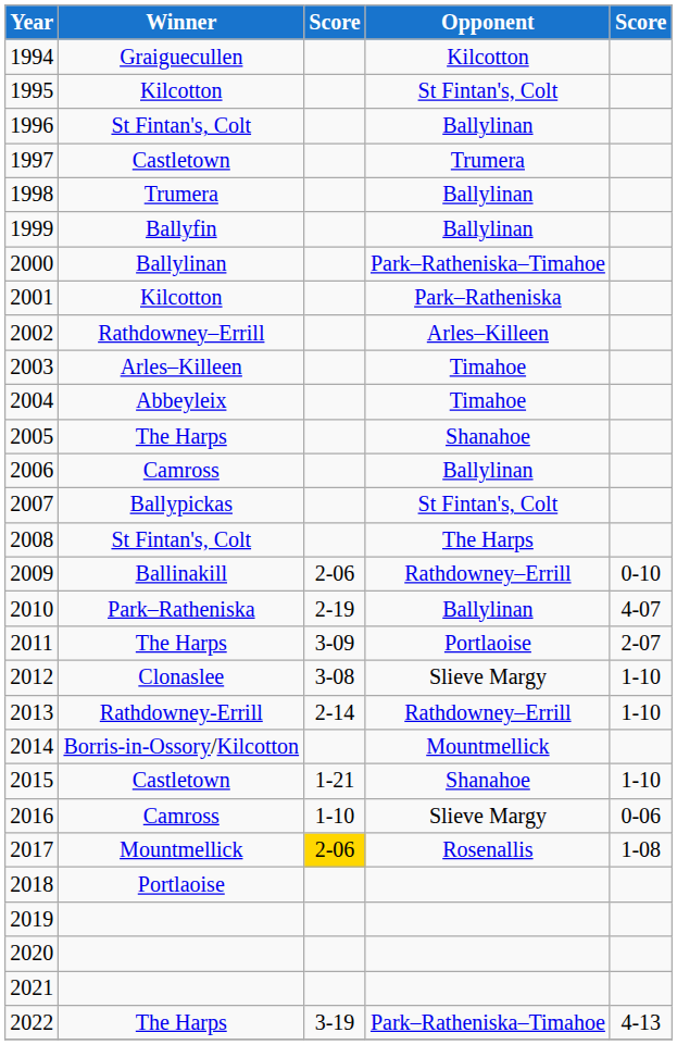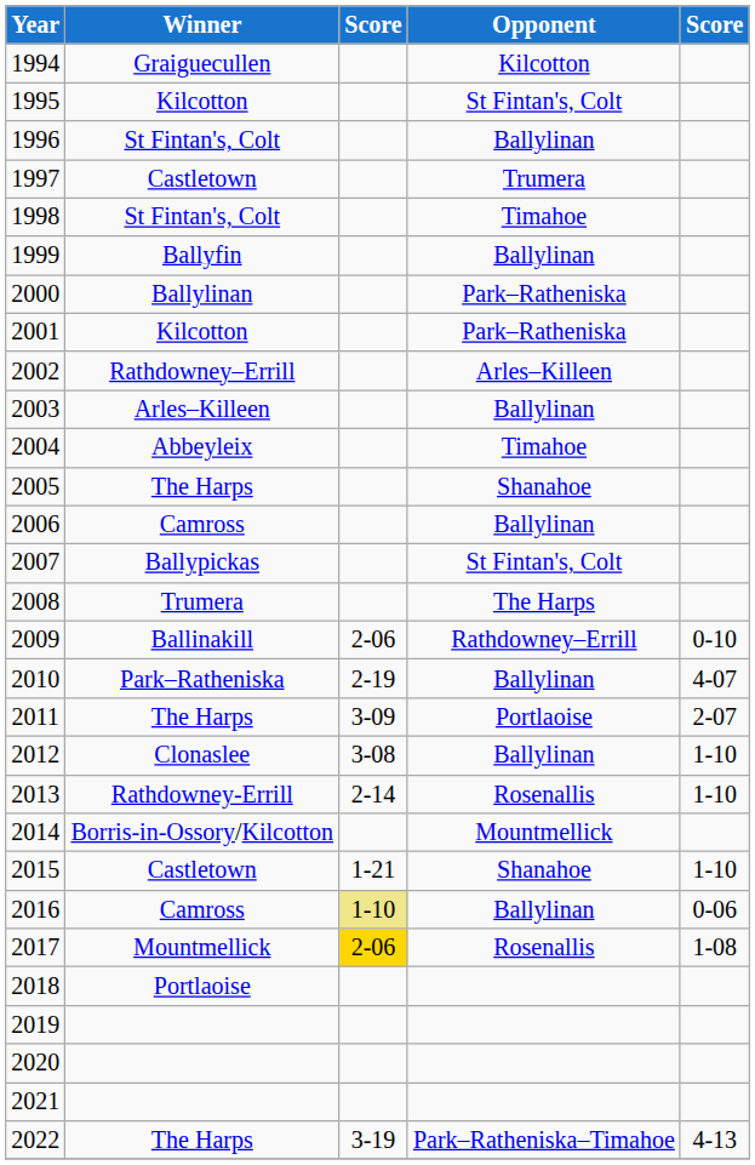1998 | Winner: Trumera -> St Fintan's, Colt
1998 | Opponent: Ballylinan -> Timahoe
2000 | Opponent: Park–Ratheniska–Timahoe -> Park–Ratheniska
2003 | Opponent: Timahoe -> Ballylinan
2008 | Winner: St Fintan's, Colt -> Trumera
2012 | Opponent: Slieve Margy -> Ballylinan
2013 | Opponent: Rathdowney–Errill -> Rosenallis
2016 | column 3: no background -> khaki background
2016 | Opponent: Slieve Margy -> Ballylinan
